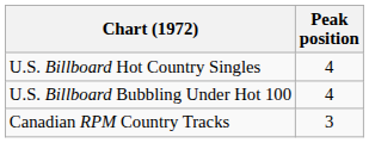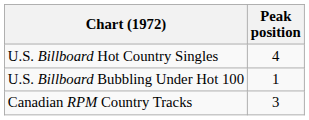U.S. Billboard Bubbling Under Hot 100 | Peak position: 4 -> 1
